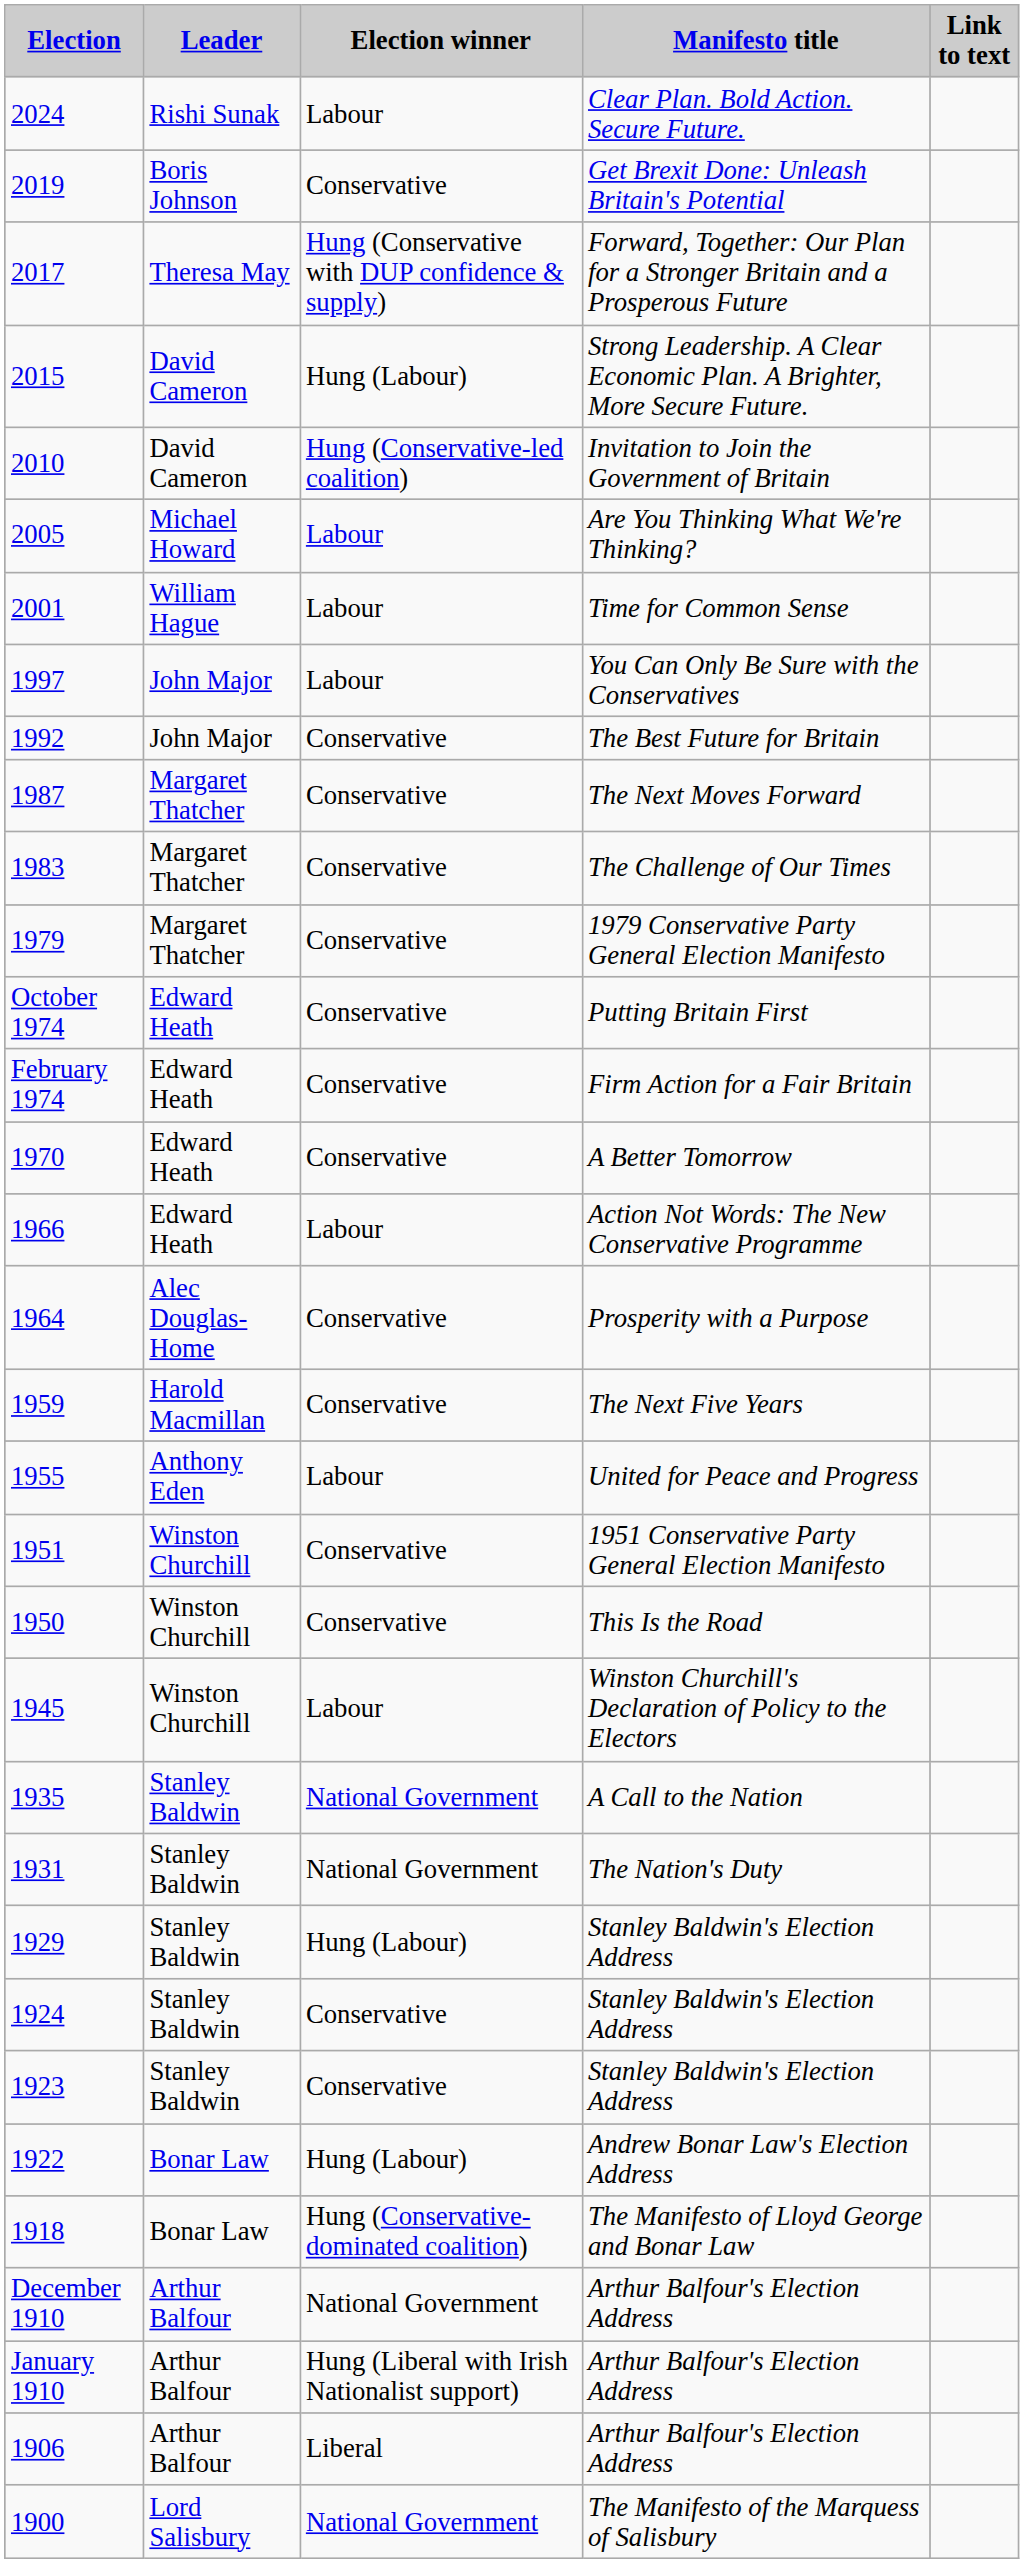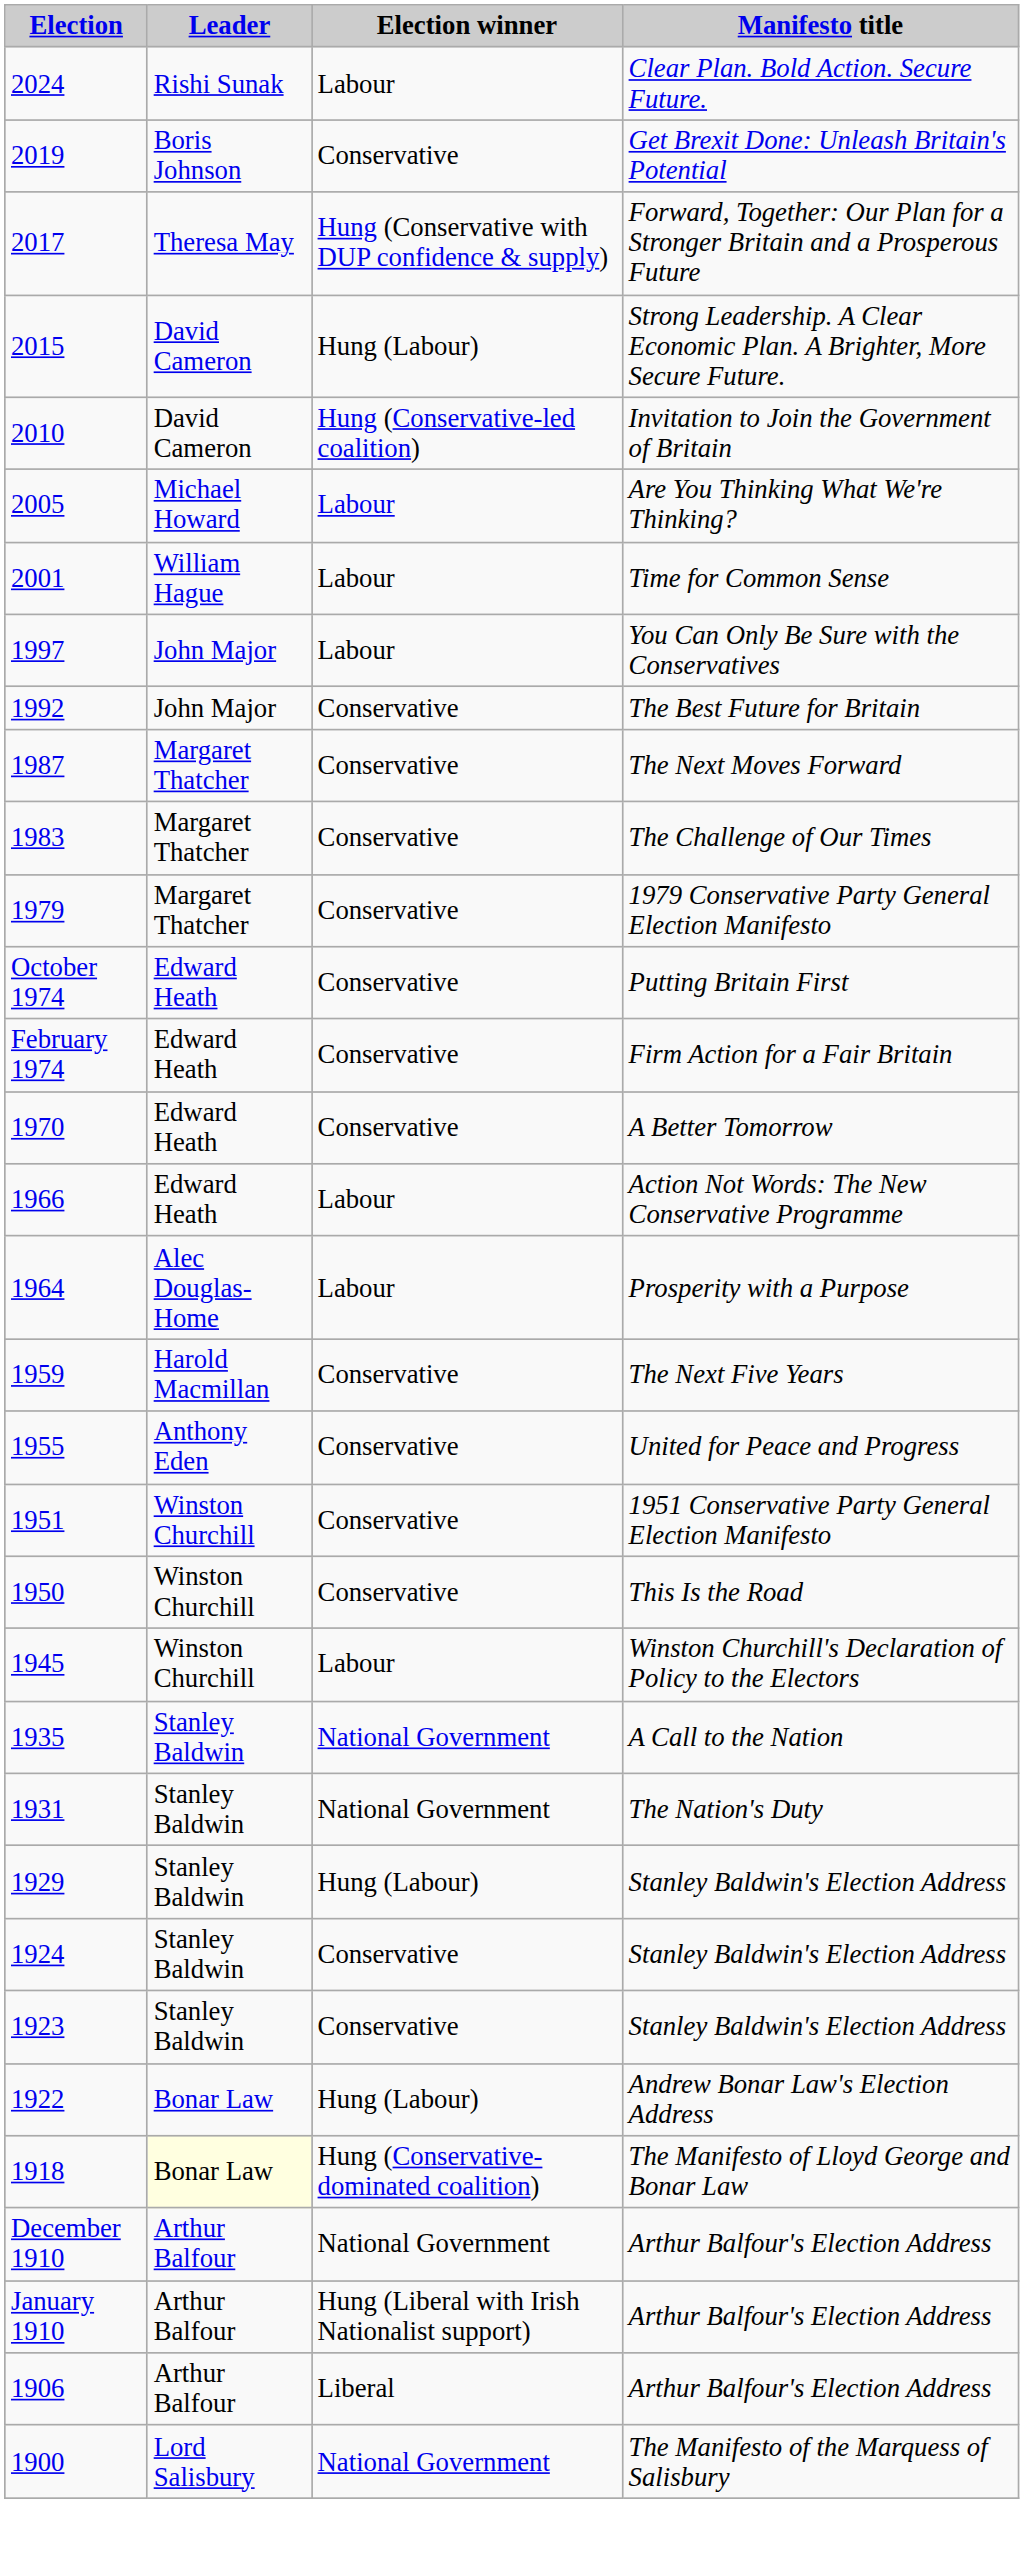- column: Link to text
1964 | Election winner: Conservative -> Labour
1955 | Election winner: Labour -> Conservative
1918 | Leader: no background -> lightyellow background
